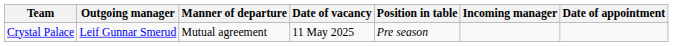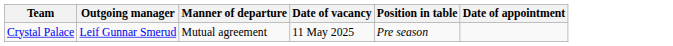- column: Incoming manager
